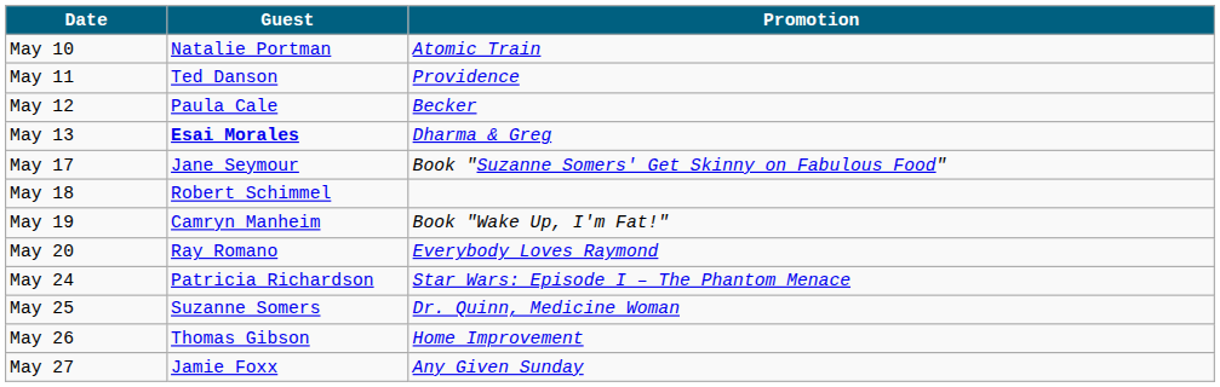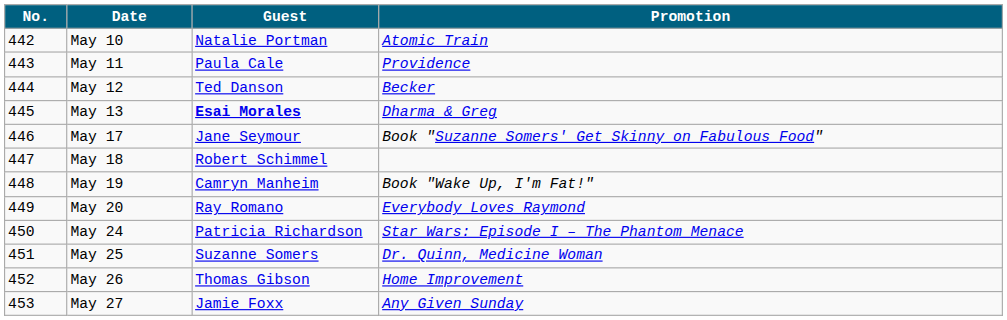+ column: No. | 442 | 443 | 444 | 445 | 446 | 447 | 448 | 449 | 450 | 451 | 452 | 453
May 11 | Guest: Ted Danson -> Paula Cale
May 12 | Guest: Paula Cale -> Ted Danson
